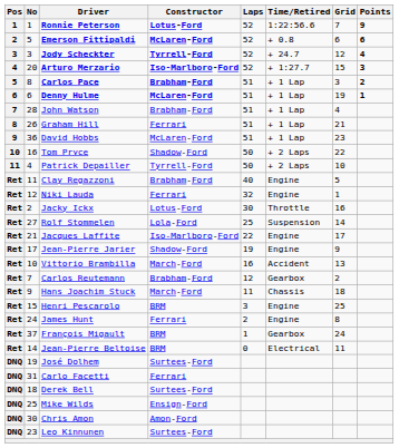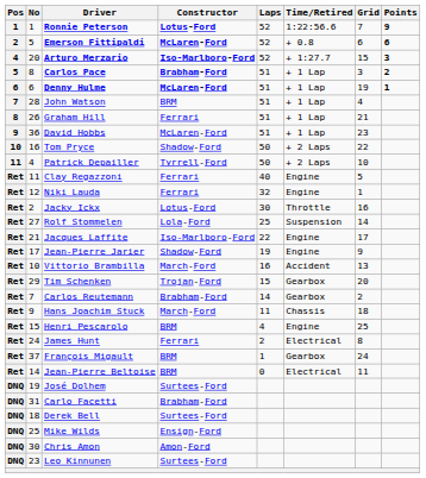- row: 3 | 3 | Jody Scheckter | Tyrrell-Ford | 52 | + 24.7 | 12 | 4
John Watson | Constructor: Brabham-Ford -> BRM
Clay Regazzoni | Constructor: Brabham-Ford -> Ferrari
+ row: Ret | 29 | Tim Schenken | Trojan-Ford | 15 | Gearbox | 20
Carlos Reutemann | Laps: 12 -> 14
Henri Pescarolo | Laps: 3 -> 4
James Hunt | Time/Retired: Engine -> Electrical
Carlo Facetti | Constructor: Ferrari -> Brabham-Ford
